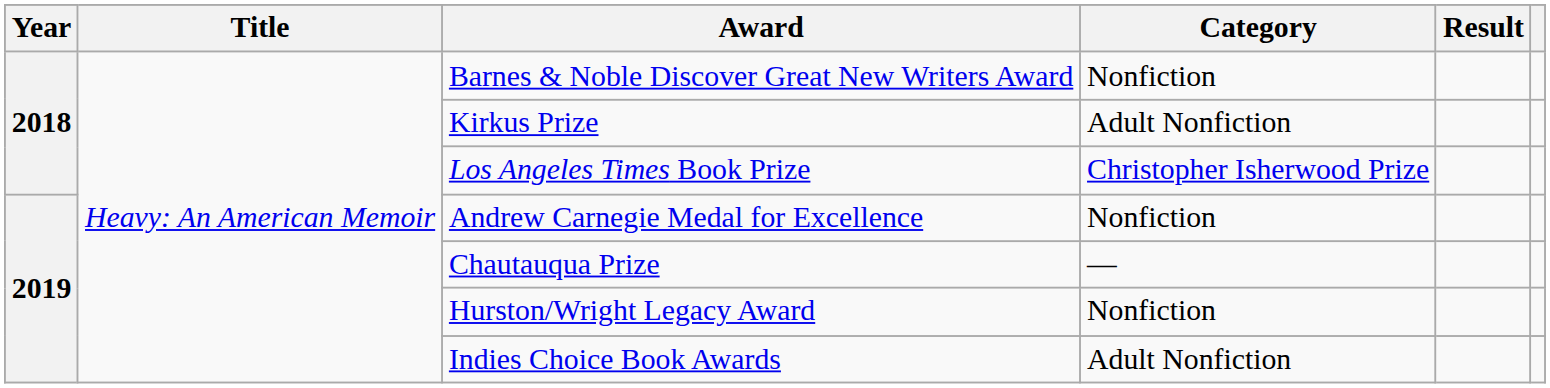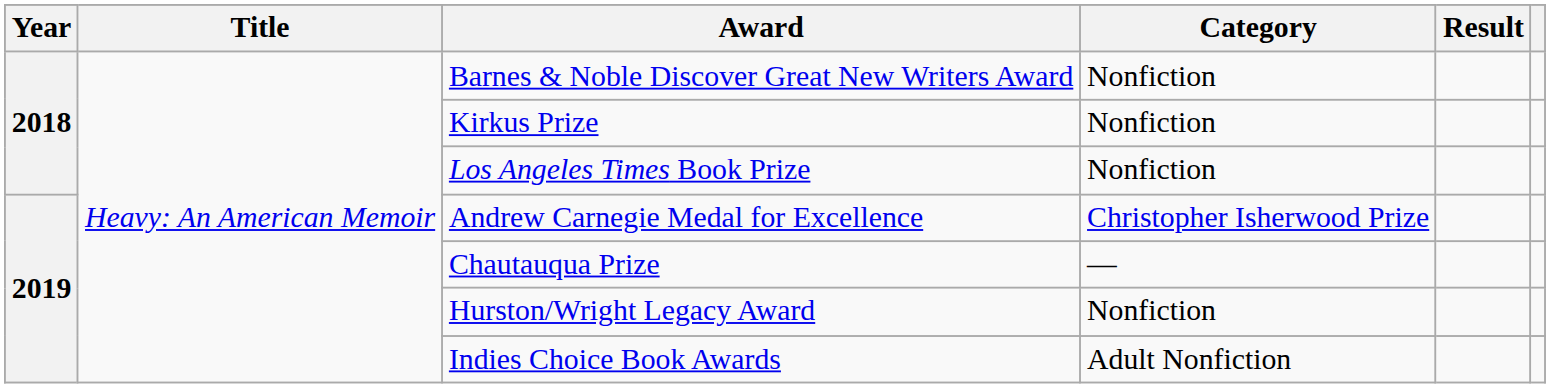Kirkus Prize | Category: Adult Nonfiction -> Nonfiction
Los Angeles Times Book Prize | Category: Christopher Isherwood Prize -> Nonfiction
Andrew Carnegie Medal for Excellence | Category: Nonfiction -> Christopher Isherwood Prize
